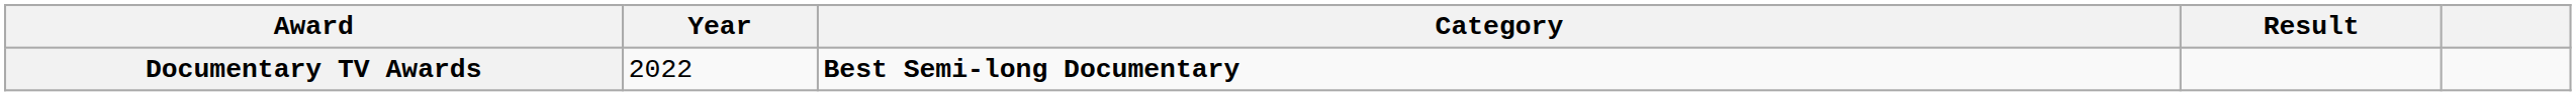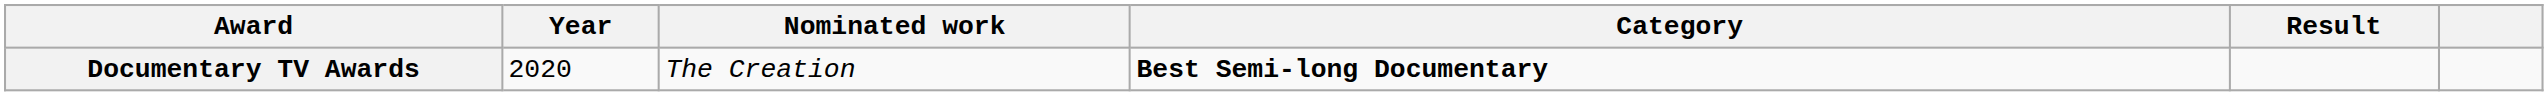+ column: Nominated work | The Creation
Documentary TV Awards | Year: 2022 -> 2020
